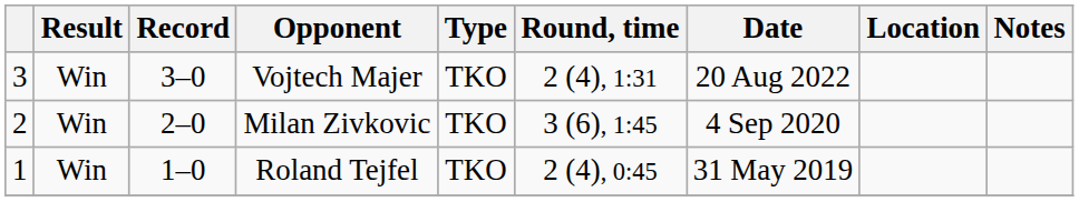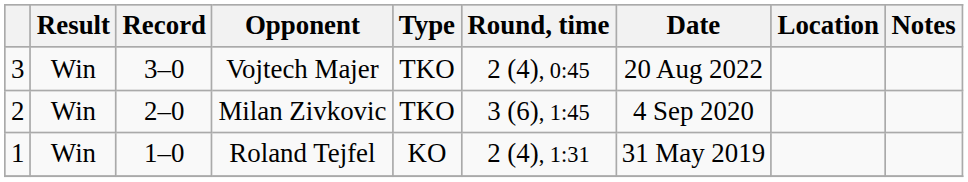Vojtech Majer | Round, time: 2 (4), 1:31 -> 2 (4), 0:45
Roland Tejfel | Type: TKO -> KO
Roland Tejfel | Round, time: 2 (4), 0:45 -> 2 (4), 1:31
